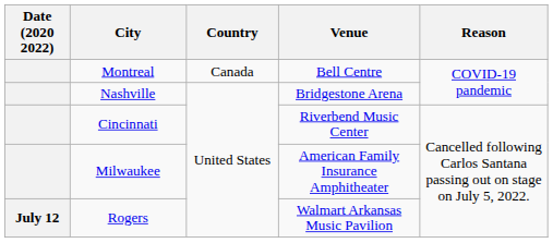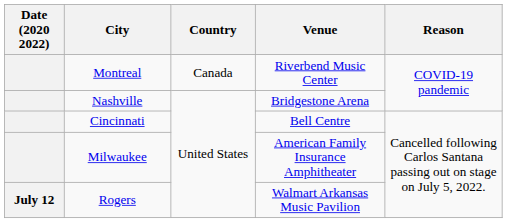Montreal | Venue: Bell Centre -> Riverbend Music Center
Cincinnati | Venue: Riverbend Music Center -> Bell Centre
